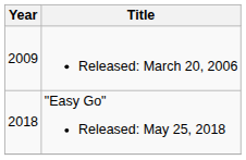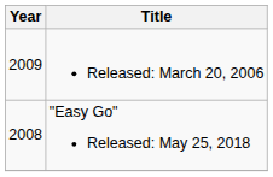"Easy Go" Released: May 25, 2018 | Year: 2018 -> 2008
